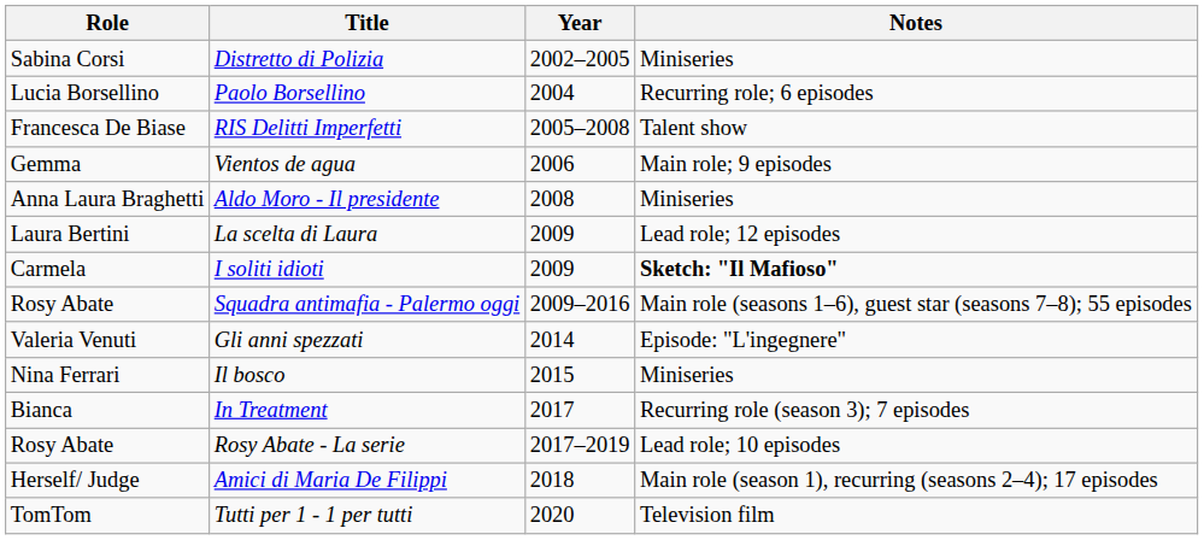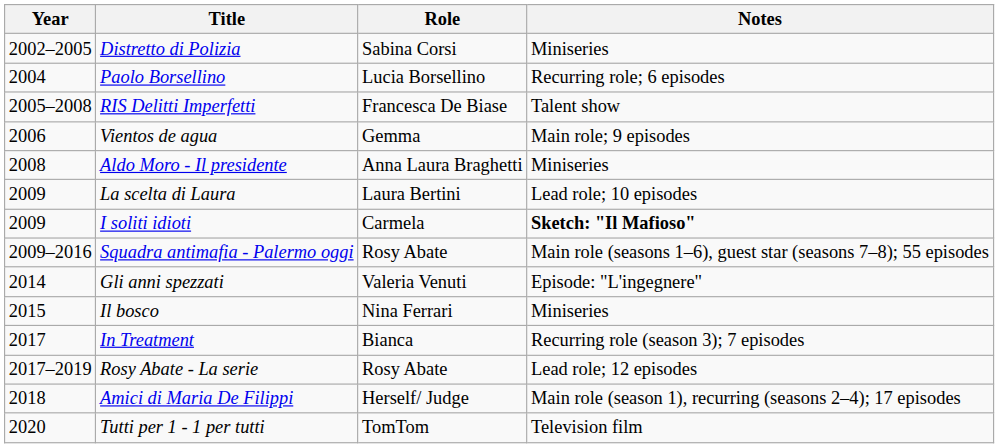columns swapped: Year <-> Role
La scelta di Laura | Notes: Lead role; 12 episodes -> Lead role; 10 episodes
Rosy Abate - La serie | Notes: Lead role; 10 episodes -> Lead role; 12 episodes
